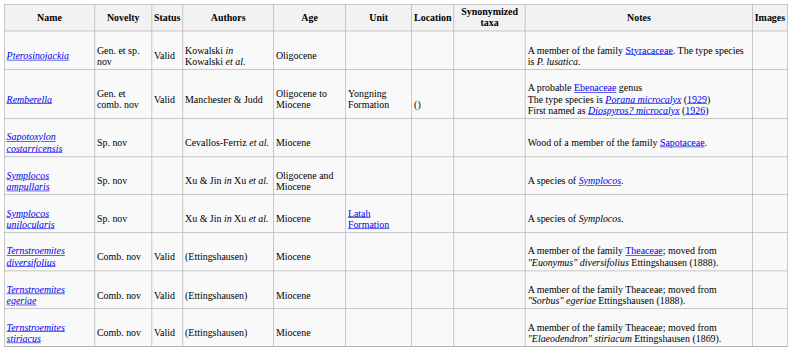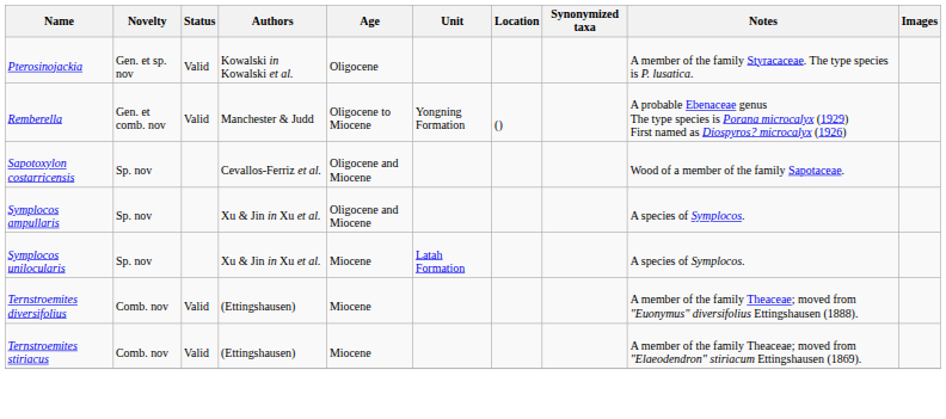Sapotoxylon costarricensis | Age: Miocene -> Oligocene and Miocene
- row: Ternstroemites egeriae | Comb. nov | Valid | (Ettingshausen) | Miocene | A member of the family Theaceae; moved from "Sorbus" egeriae Ettingshausen (1888).
